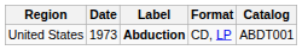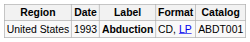United States | Date: 1973 -> 1993
